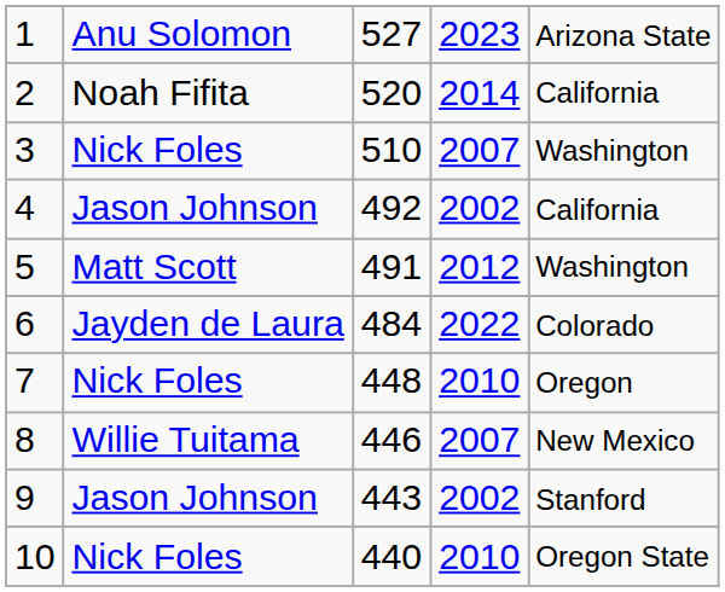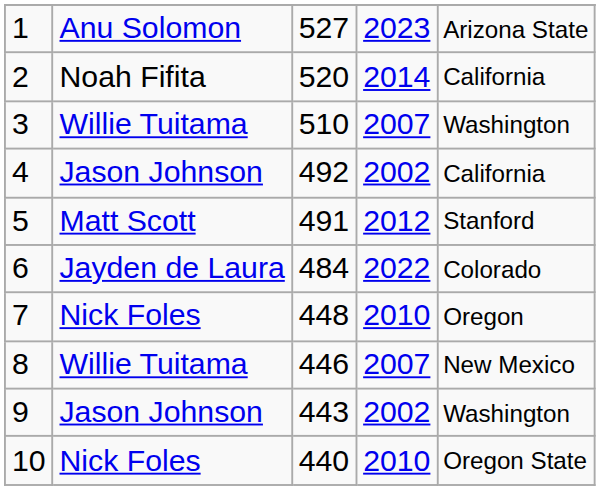3 | column 2: Nick Foles -> Willie Tuitama
5 | column 5: Washington -> Stanford
9 | column 5: Stanford -> Washington
